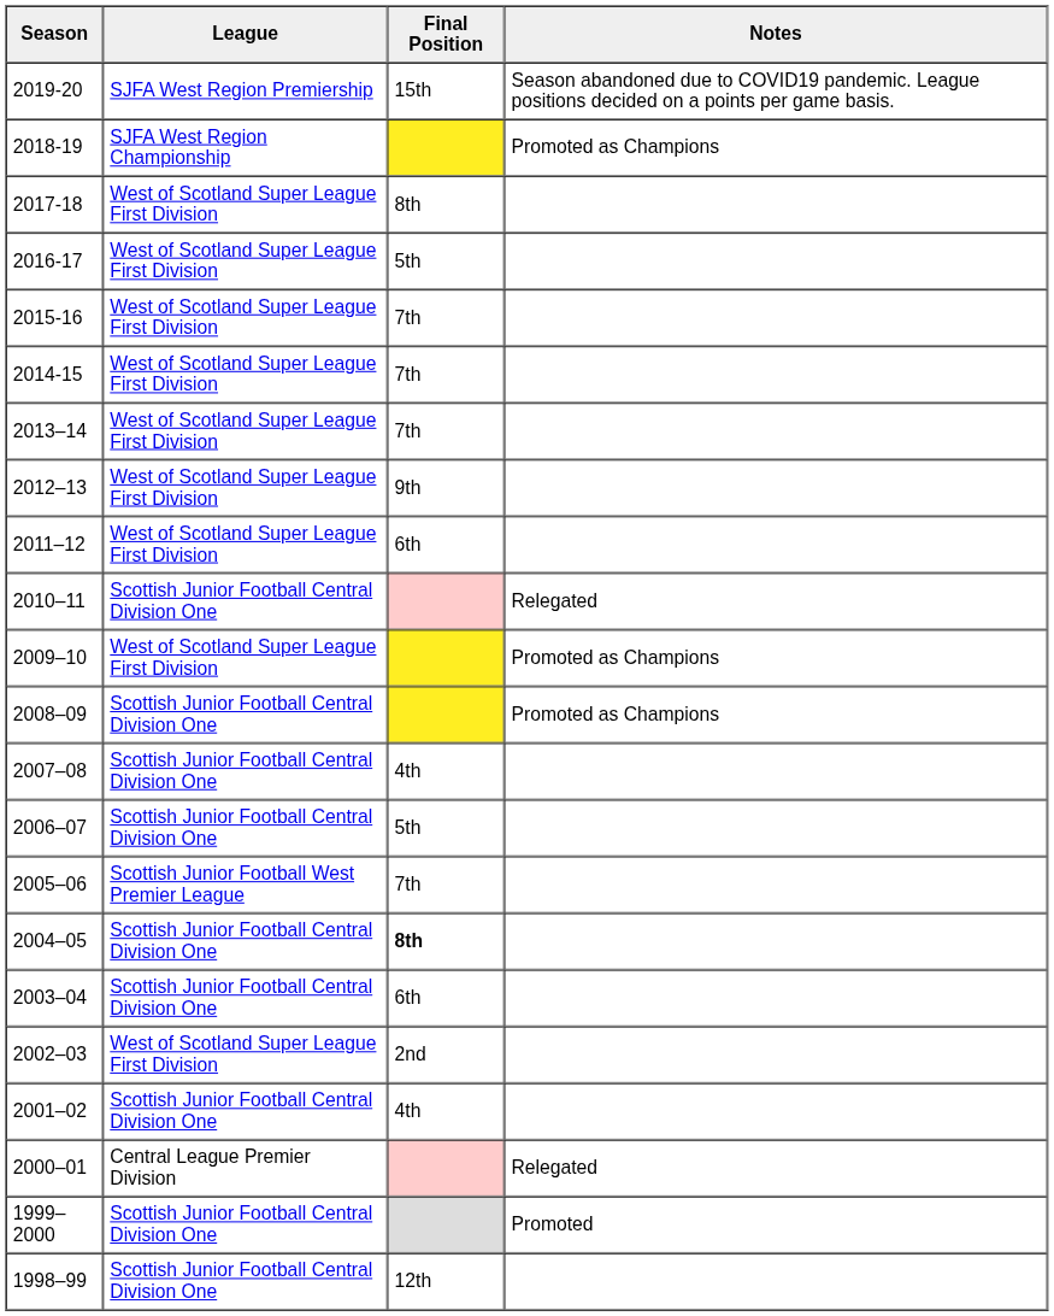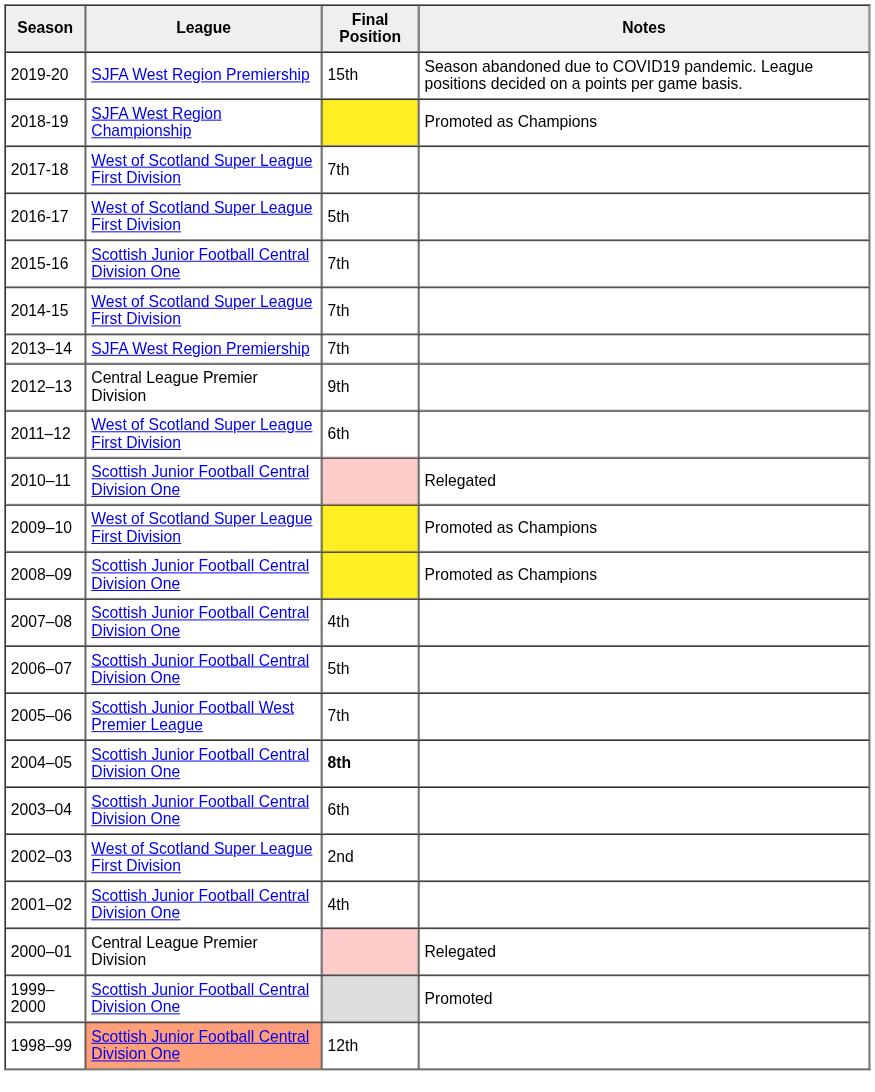2017-18 | Final Position: 8th -> 7th
2015-16 | League: West of Scotland Super League First Division -> Scottish Junior Football Central Division One
2013–14 | League: West of Scotland Super League First Division -> SJFA West Region Premiership
2012–13 | League: West of Scotland Super League First Division -> Central League Premier Division
1998–99 | League: no background -> lightsalmon background
